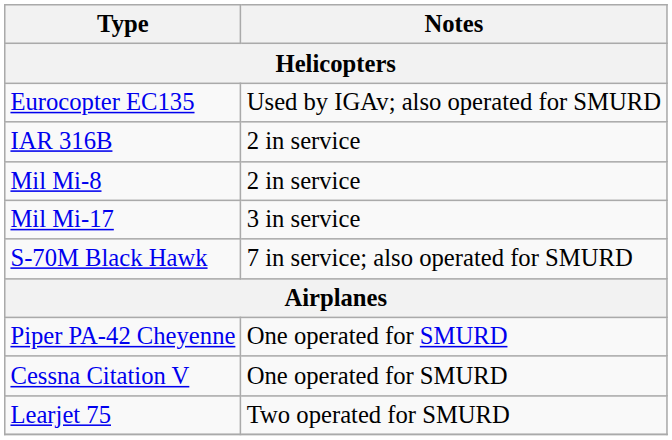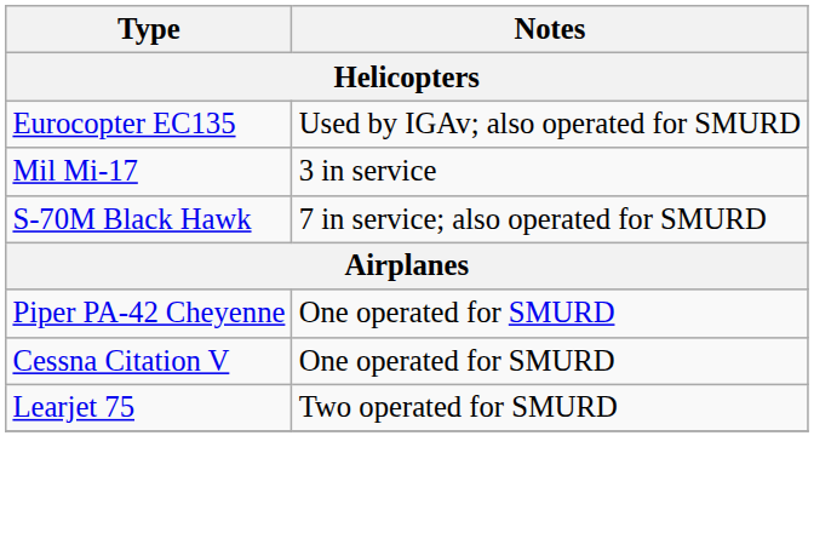- row: IAR 316B | 2 in service
- row: Mil Mi-8 | 2 in service
